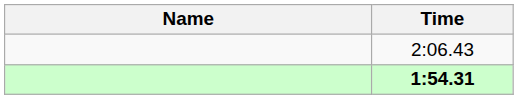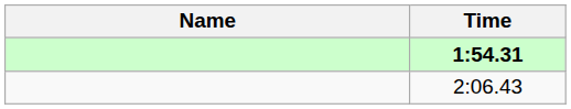rows swapped: 1:54.31 <-> 2:06.43
